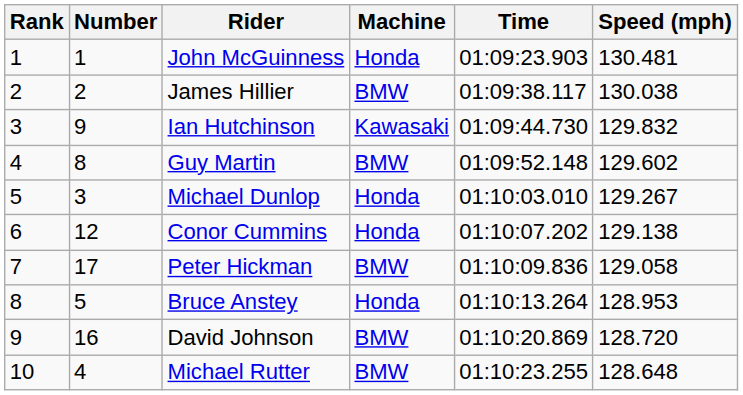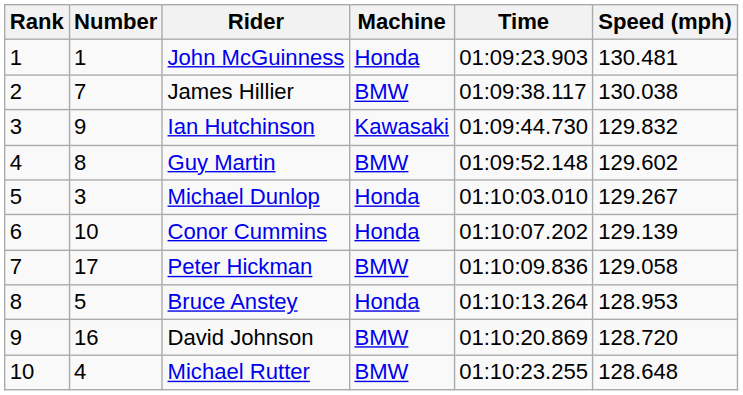James Hillier | Number: 2 -> 7
Conor Cummins | Number: 12 -> 10
Conor Cummins | Speed (mph): 129.138 -> 129.139
